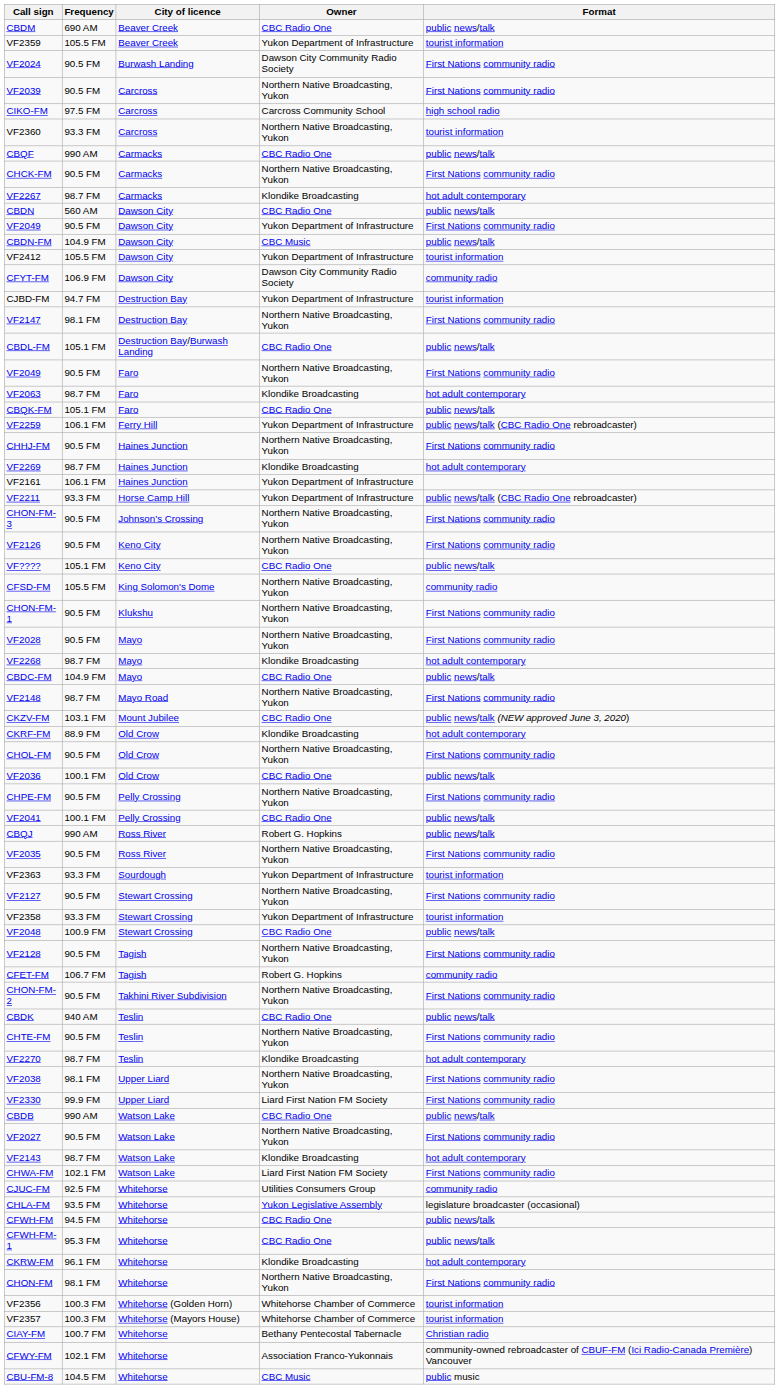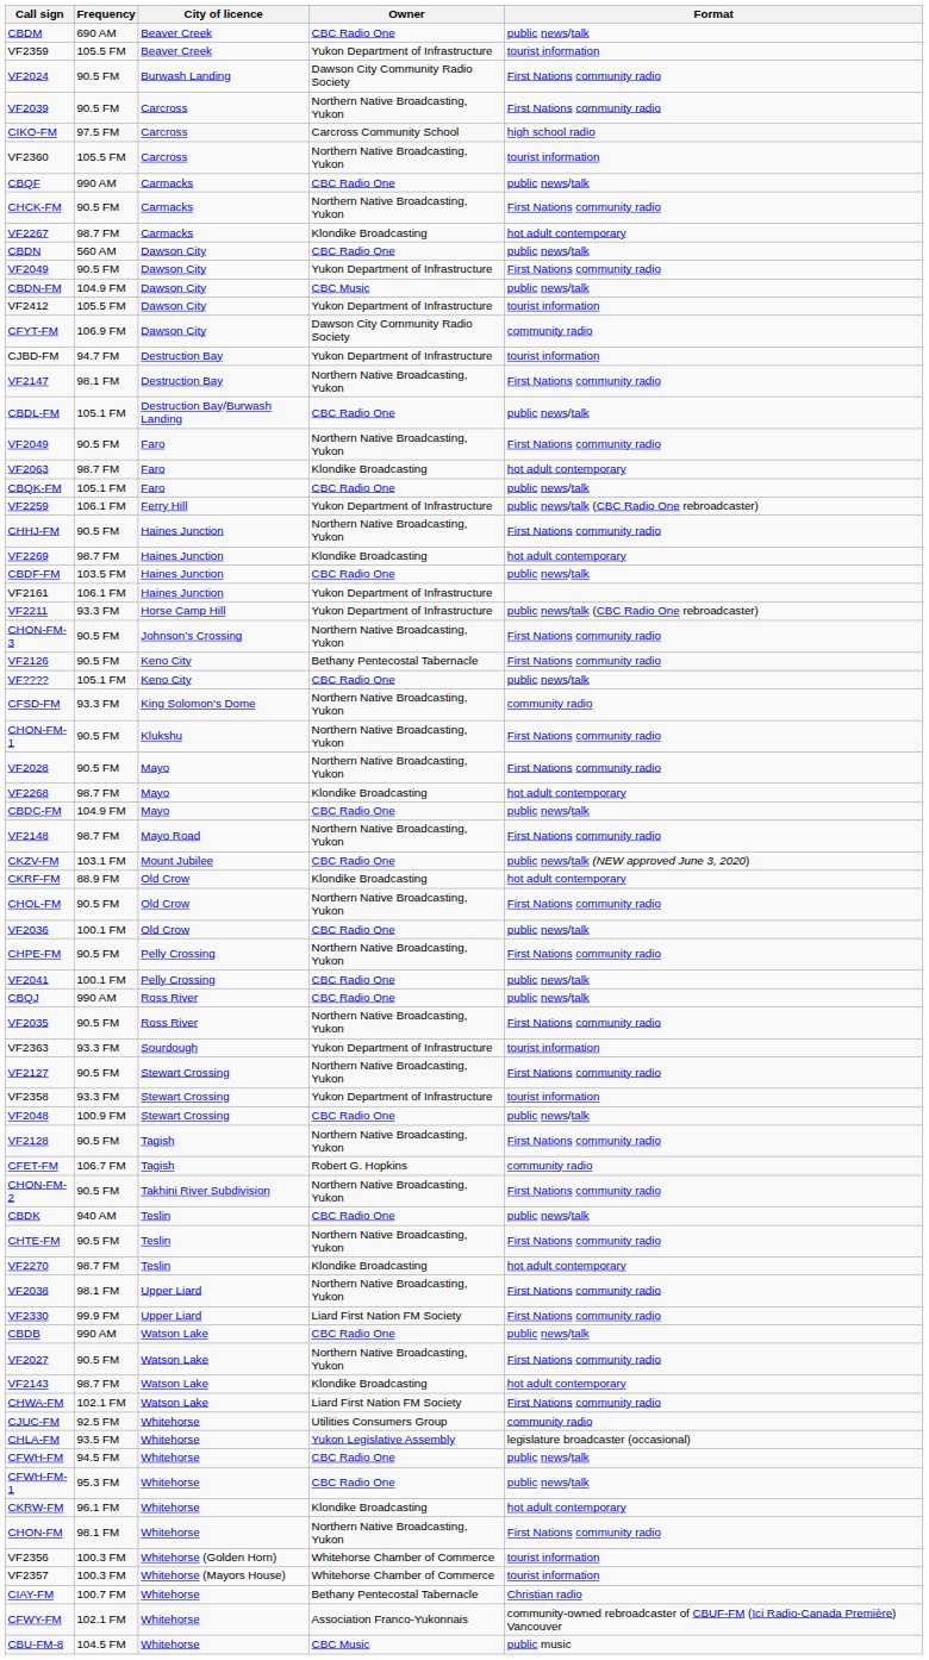VF2360 | Frequency: 93.3 FM -> 105.5 FM
+ row: CBDF-FM | 103.5 FM | Haines Junction | CBC Radio One | public news/talk
VF2126 | Owner: Northern Native Broadcasting, Yukon -> Bethany Pentecostal Tabernacle
CFSD-FM | Frequency: 105.5 FM -> 93.3 FM
CBQJ | Owner: Robert G. Hopkins -> CBC Radio One
